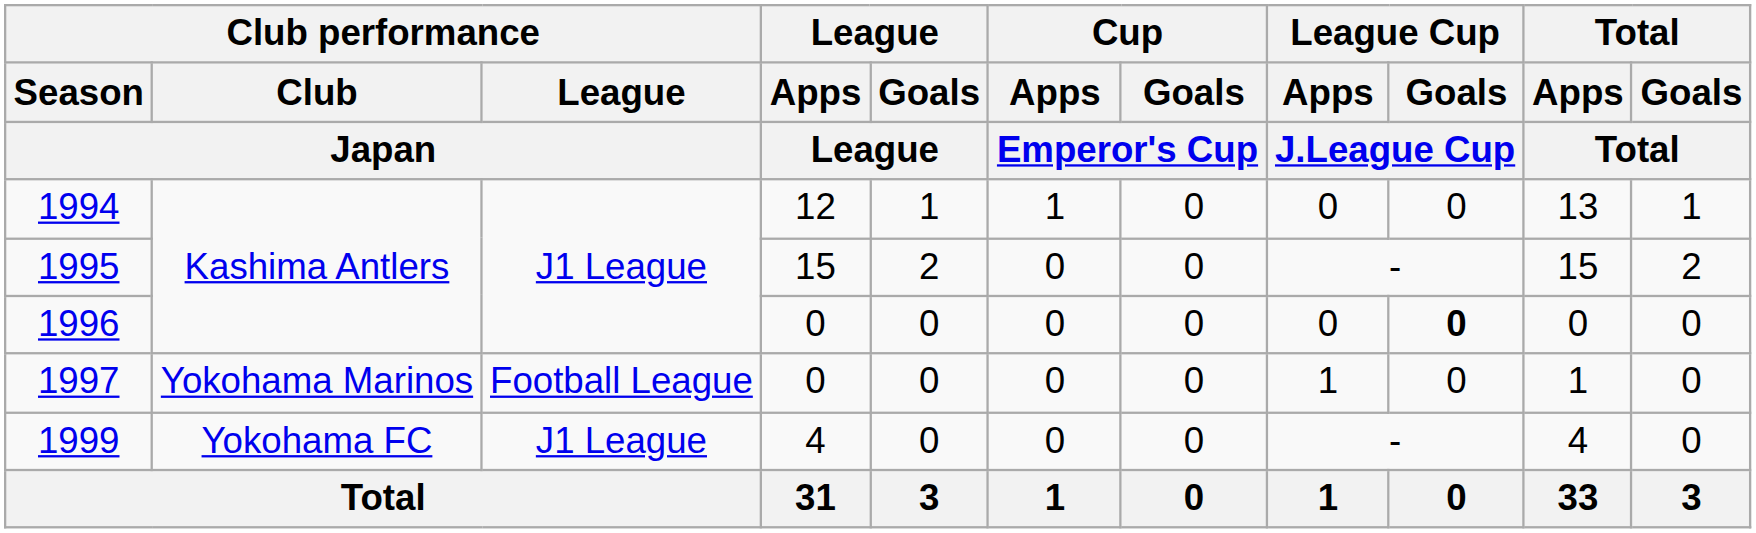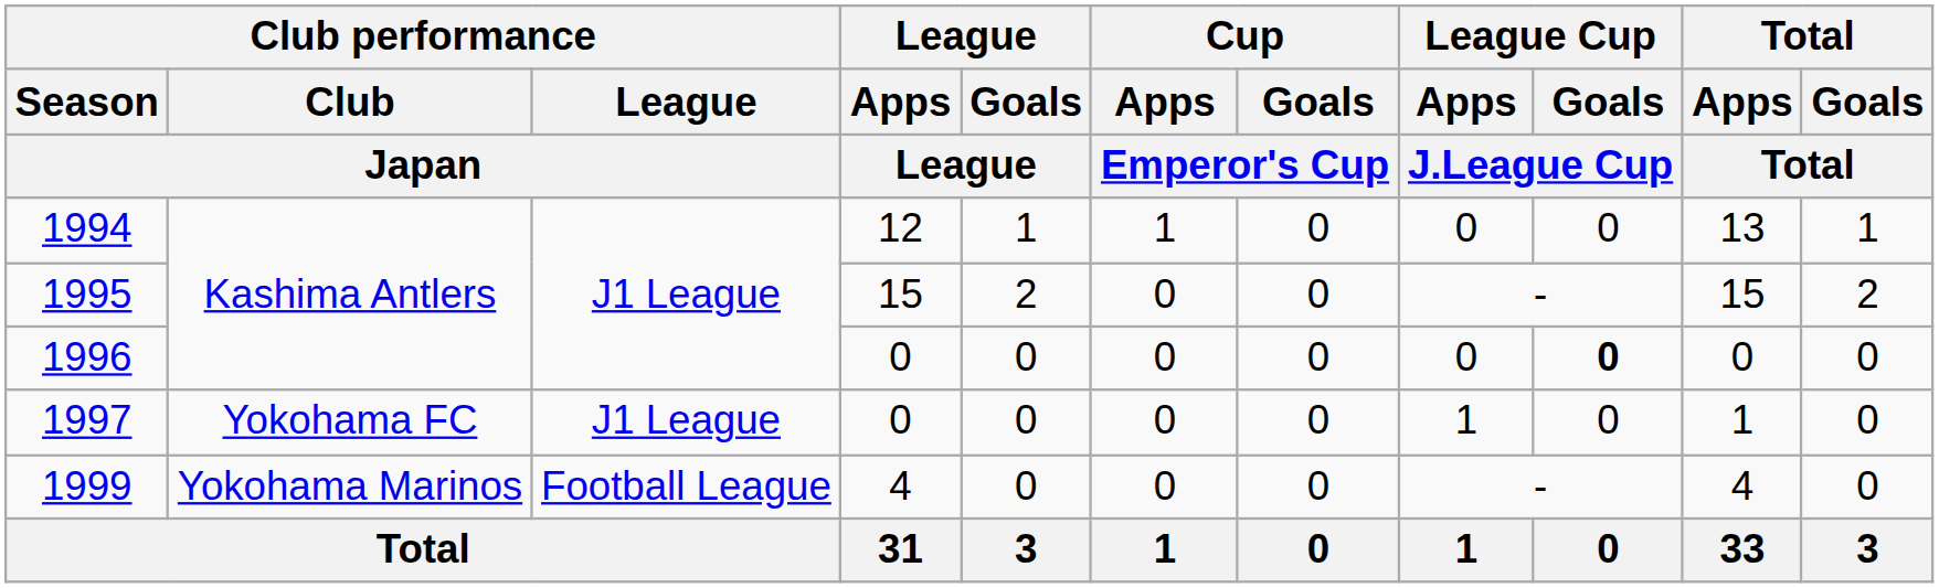1997 | Club performance / Club / Japan: Yokohama Marinos -> Yokohama FC
1997 | Club performance / League / Japan: Football League -> J1 League
1999 | Club performance / Club / Japan: Yokohama FC -> Yokohama Marinos
1999 | Club performance / League / Japan: J1 League -> Football League
